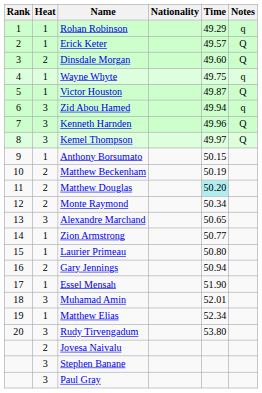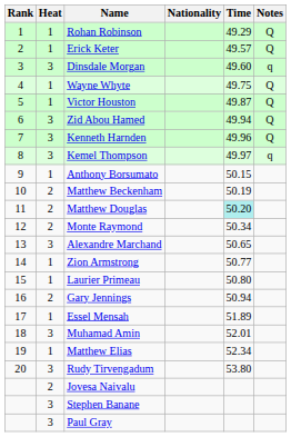Rohan Robinson | Notes: q -> Q
Dinsdale Morgan | Heat: 2 -> 3
Dinsdale Morgan | Notes: Q -> q
Wayne Whyte | Notes: q -> Q
Zid Abou Hamed | Notes: q -> Q
Kemel Thompson | Notes: Q -> q
Essel Mensah | Time: 51.90 -> 51.89
